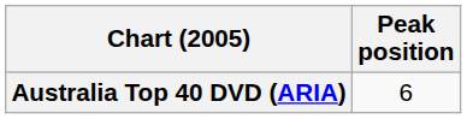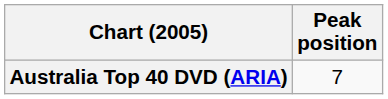Australia Top 40 DVD (ARIA) | Peak position: 6 -> 7
